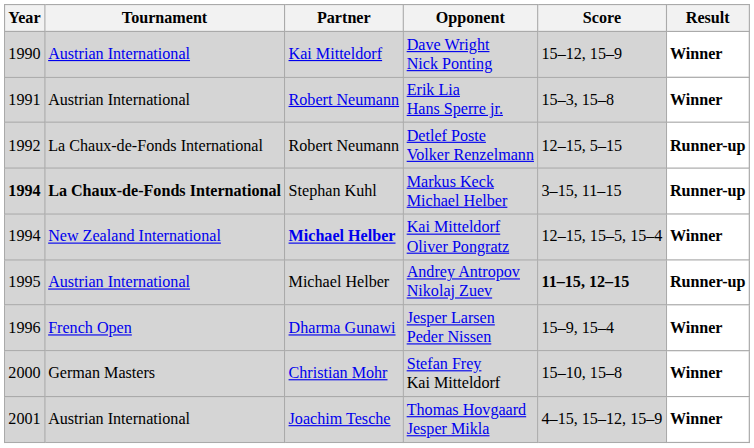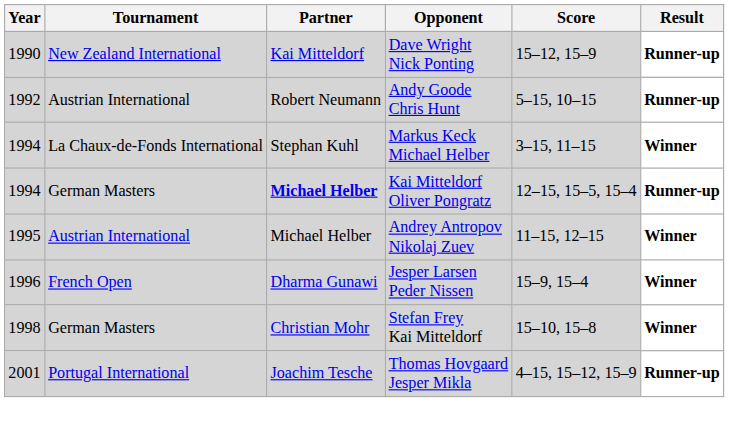Dave Wright Nick Ponting | Tournament: Austrian International -> New Zealand International
Dave Wright Nick Ponting | Result: Winner -> Runner-up
- row: 1991 | Austrian International | Robert Neumann | Erik Lia Hans Sperre jr. | 15–3, 15–8 | Winner
- row: 1992 | La Chaux-de-Fonds International | Robert Neumann | Detlef Poste Volker Renzelmann | 12–15, 5–15 | Runner-up
+ row: 1992 | Austrian International | Robert Neumann | Andy Goode Chris Hunt | 5–15, 10–15 | Runner-up
Markus Keck Michael Helber | Year: bold -> normal
Markus Keck Michael Helber | Tournament: bold -> normal
Markus Keck Michael Helber | Result: Runner-up -> Winner
Kai Mitteldorf Oliver Pongratz | Tournament: New Zealand International -> German Masters
Kai Mitteldorf Oliver Pongratz | Result: Winner -> Runner-up
Andrey Antropov Nikolaj Zuev | Score: bold -> normal
Andrey Antropov Nikolaj Zuev | Result: Runner-up -> Winner
Stefan Frey Kai Mitteldorf | Year: 2000 -> 1998
Thomas Hovgaard Jesper Mikla | Tournament: Austrian International -> Portugal International
Thomas Hovgaard Jesper Mikla | Result: Winner -> Runner-up
